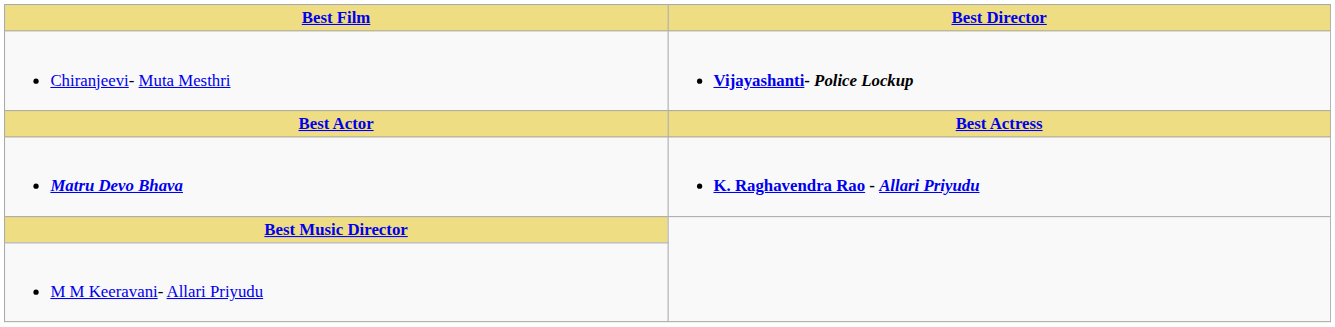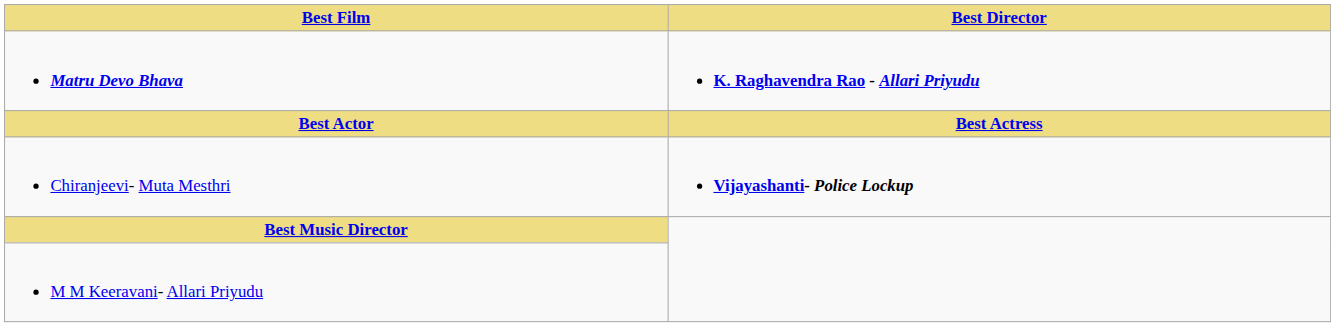rows swapped: Matru Devo Bhava <-> Chiranjeevi- Muta Mesthri
